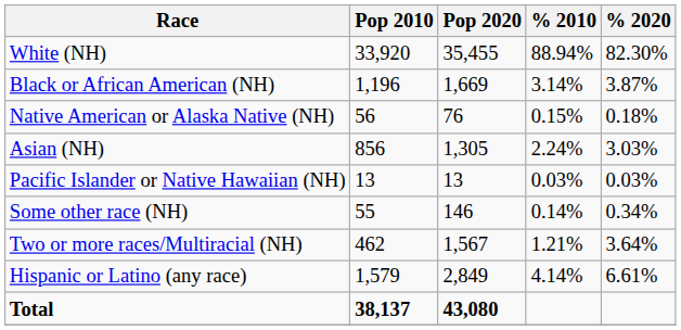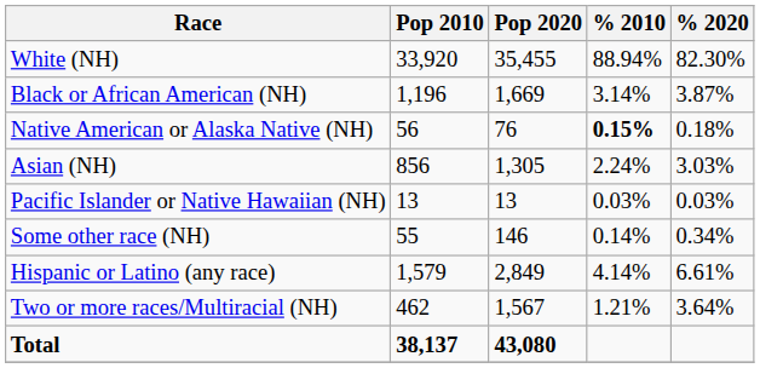Native American or Alaska Native (NH) | % 2010: normal -> bold
rows swapped: Two or more races/Multiracial (NH) <-> Hispanic or Latino (any race)
